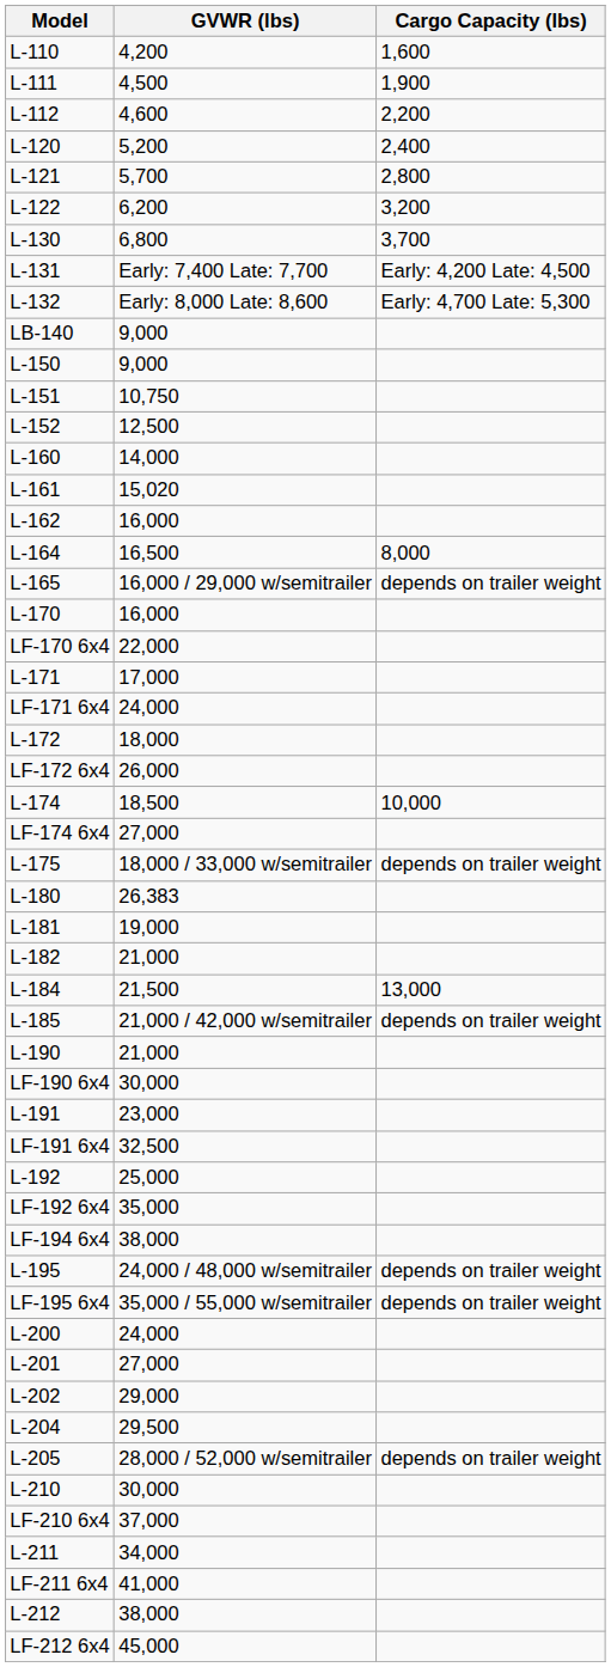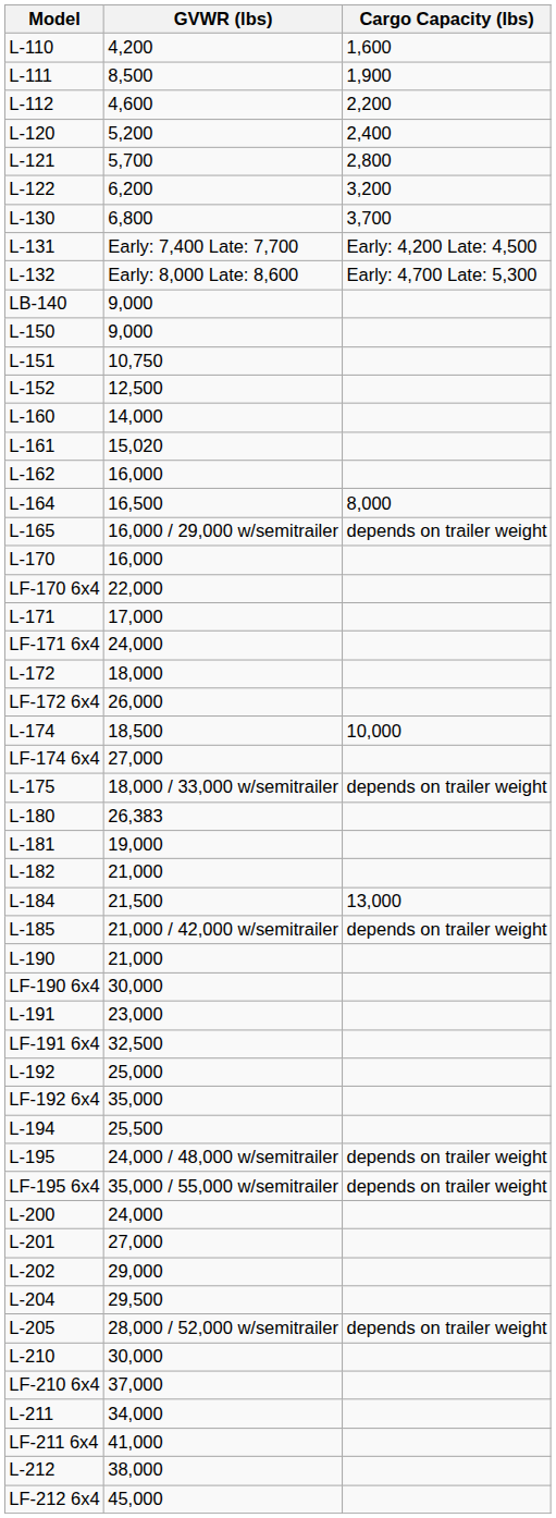L-111 | GVWR (lbs): 4,500 -> 8,500
+ row: L-194 | 25,500
- row: LF-194 6x4 | 38,000
